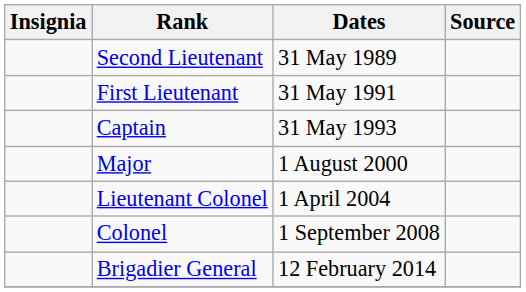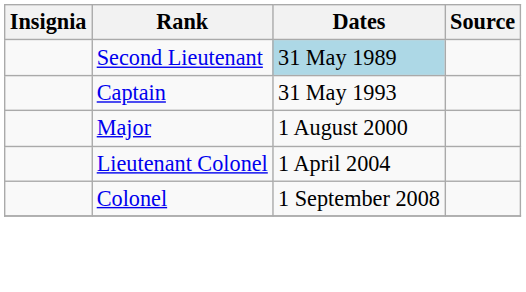Second Lieutenant | Dates: no background -> lightblue background
- row: First Lieutenant | 31 May 1991
- row: Brigadier General | 12 February 2014
